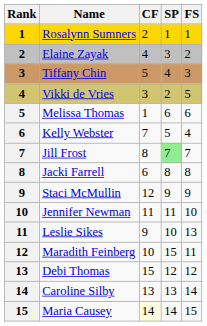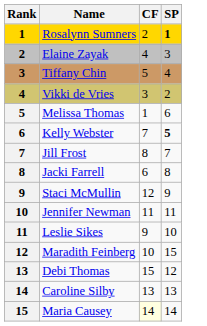- column: FS | 1 | 2 | 3 | 5 | 6 | 4 | 7 | 8 | 9 | 10 | 13 | 11 | 12 | 14 | 15
Rosalynn Sumners | SP: normal -> bold
Kelly Webster | SP: normal -> bold
Jill Frost | SP: lightgreen background -> no background
